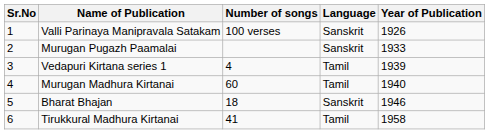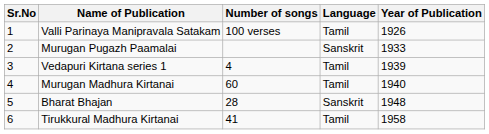Valli Parinaya Manipravala Satakam | Language: Sanskrit -> Tamil
Bharat Bhajan | Number of songs: 18 -> 28
Bharat Bhajan | Year of Publication: 1946 -> 1948
